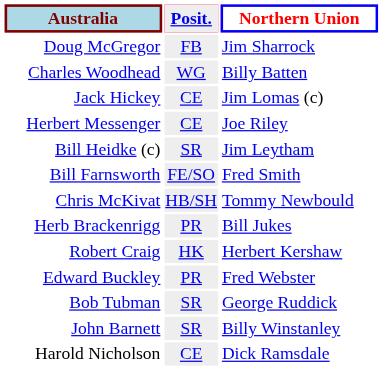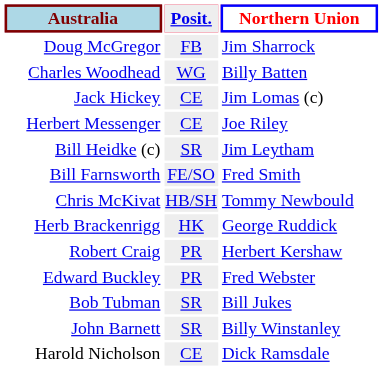Herb Brackenrigg | Posit.: PR -> HK
Herb Brackenrigg | Northern Union: Bill Jukes -> George Ruddick
Robert Craig | Posit.: HK -> PR
Bob Tubman | Northern Union: George Ruddick -> Bill Jukes
